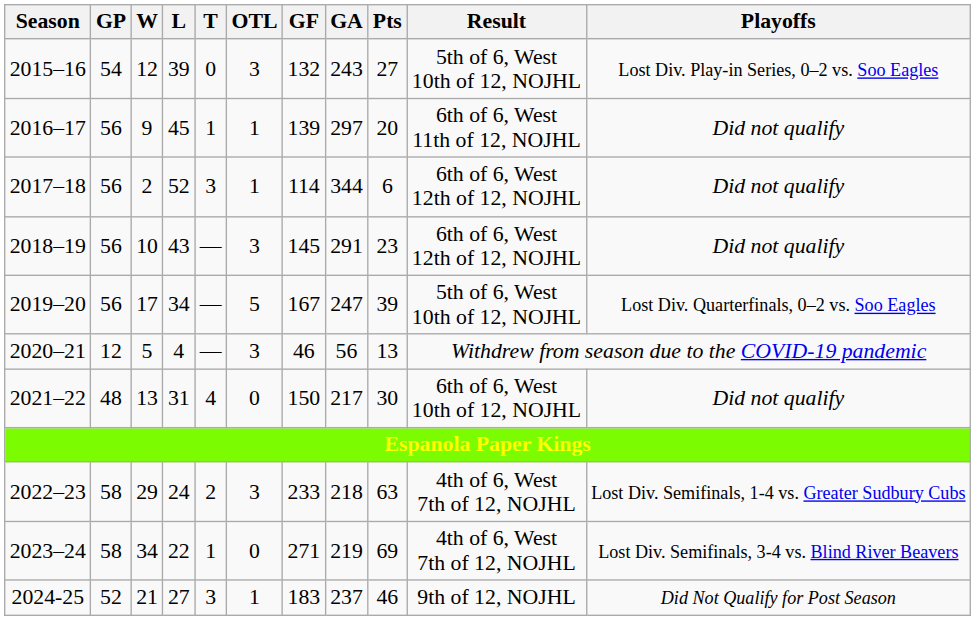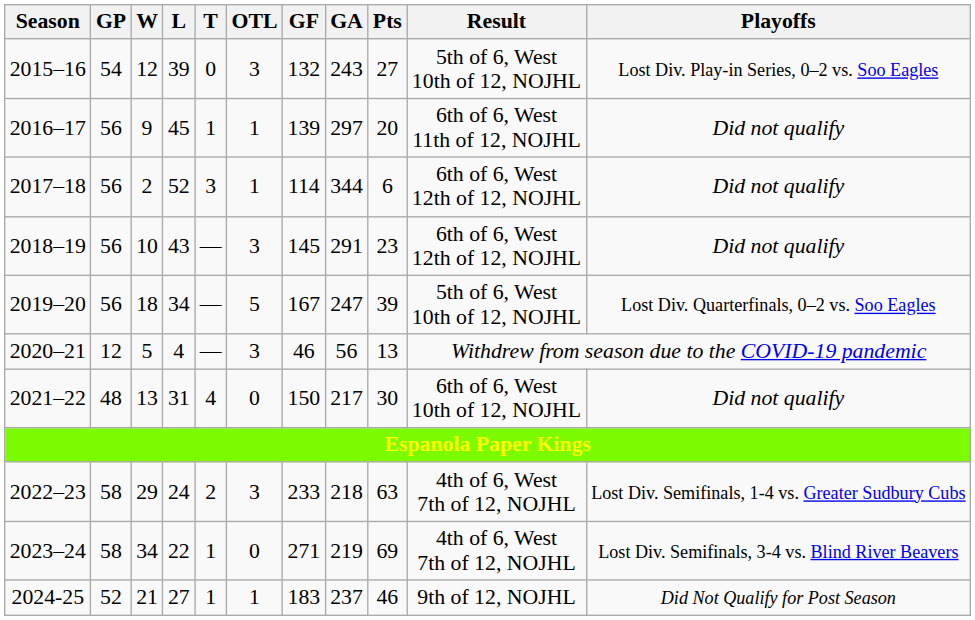2019–20 | W: 17 -> 18
2024-25 | T: 3 -> 1
